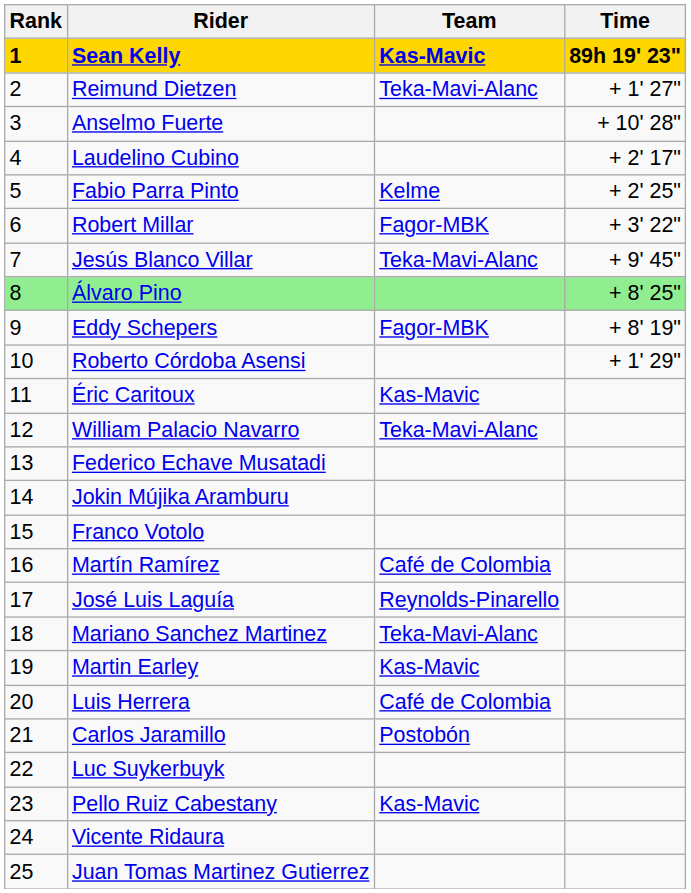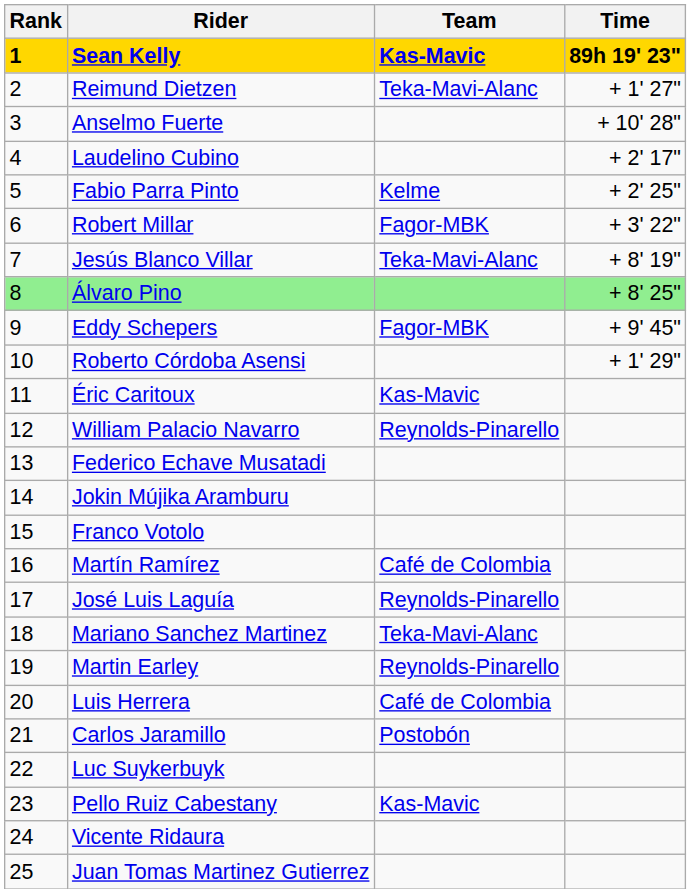Jesús Blanco Villar | Time: + 9' 45" -> + 8' 19"
Eddy Schepers | Time: + 8' 19" -> + 9' 45"
William Palacio Navarro | Team: Teka-Mavi-Alanc -> Reynolds-Pinarello
Martin Earley | Team: Kas-Mavic -> Reynolds-Pinarello
